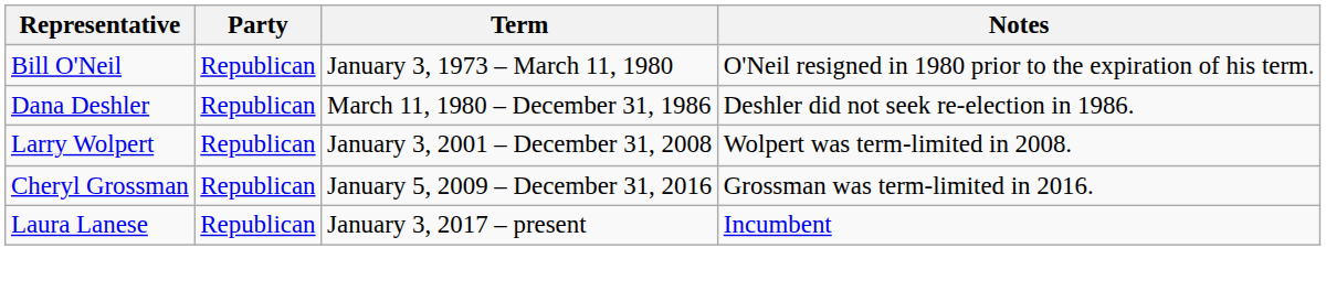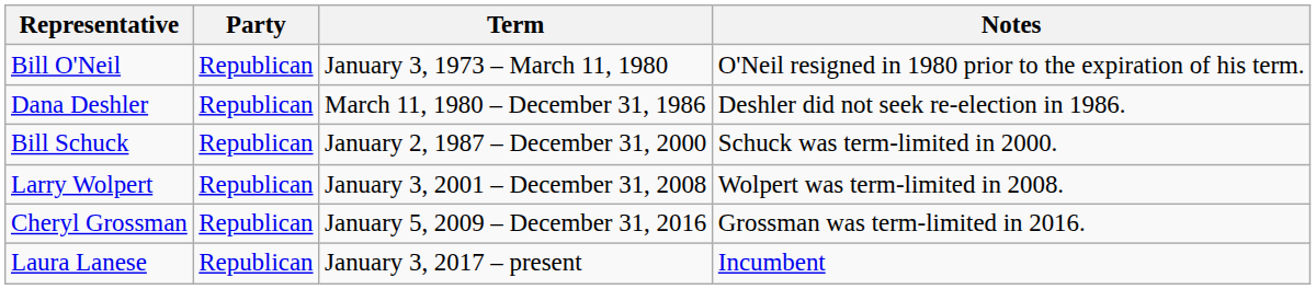+ row: Bill Schuck | Republican | January 2, 1987 – December 31, 2000 | Schuck was term-limited in 2000.
